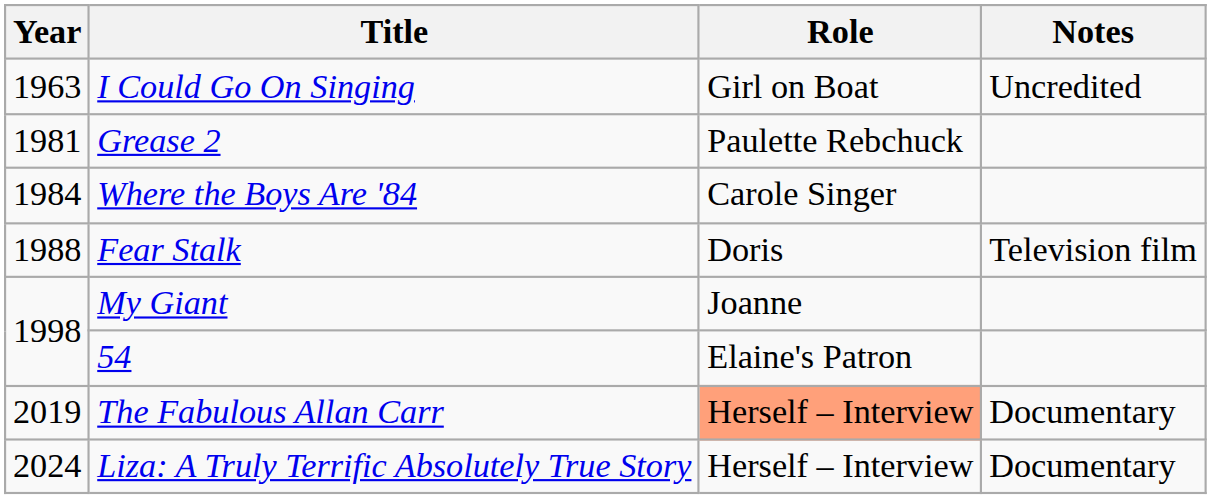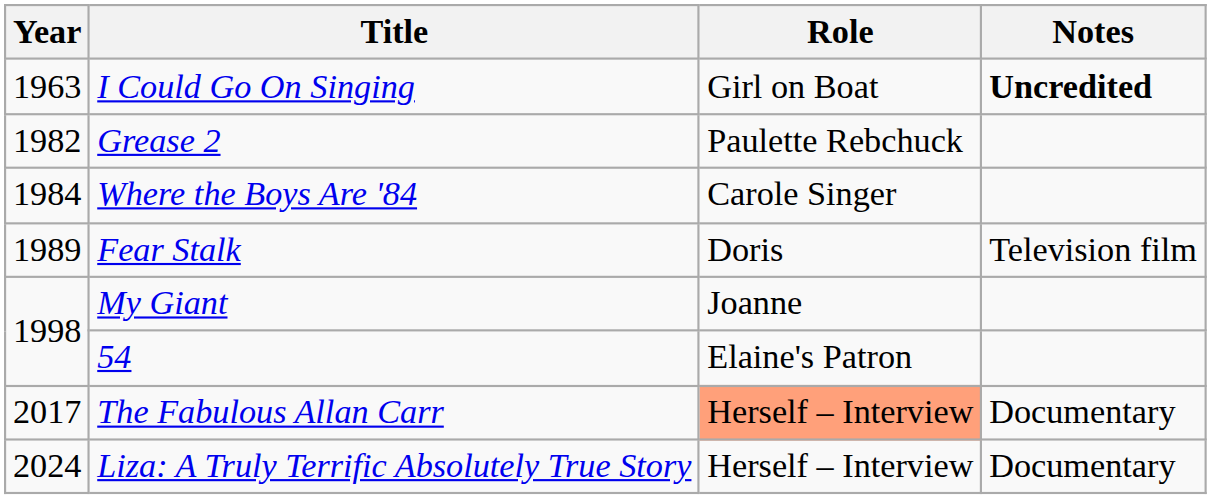I Could Go On Singing | Notes: normal -> bold
Grease 2 | Year: 1981 -> 1982
Fear Stalk | Year: 1988 -> 1989
The Fabulous Allan Carr | Year: 2019 -> 2017
